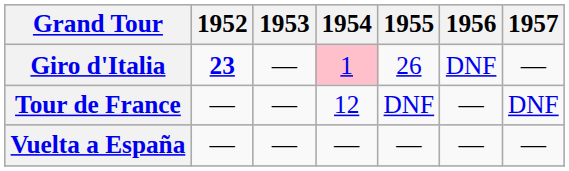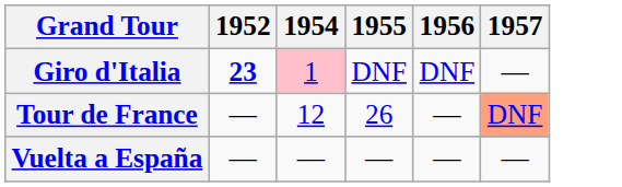- column: 1953 | — | — | —
Giro d'Italia | 1955: 26 -> DNF
Tour de France | 1955: DNF -> 26
Tour de France | 1957: no background -> lightsalmon background
